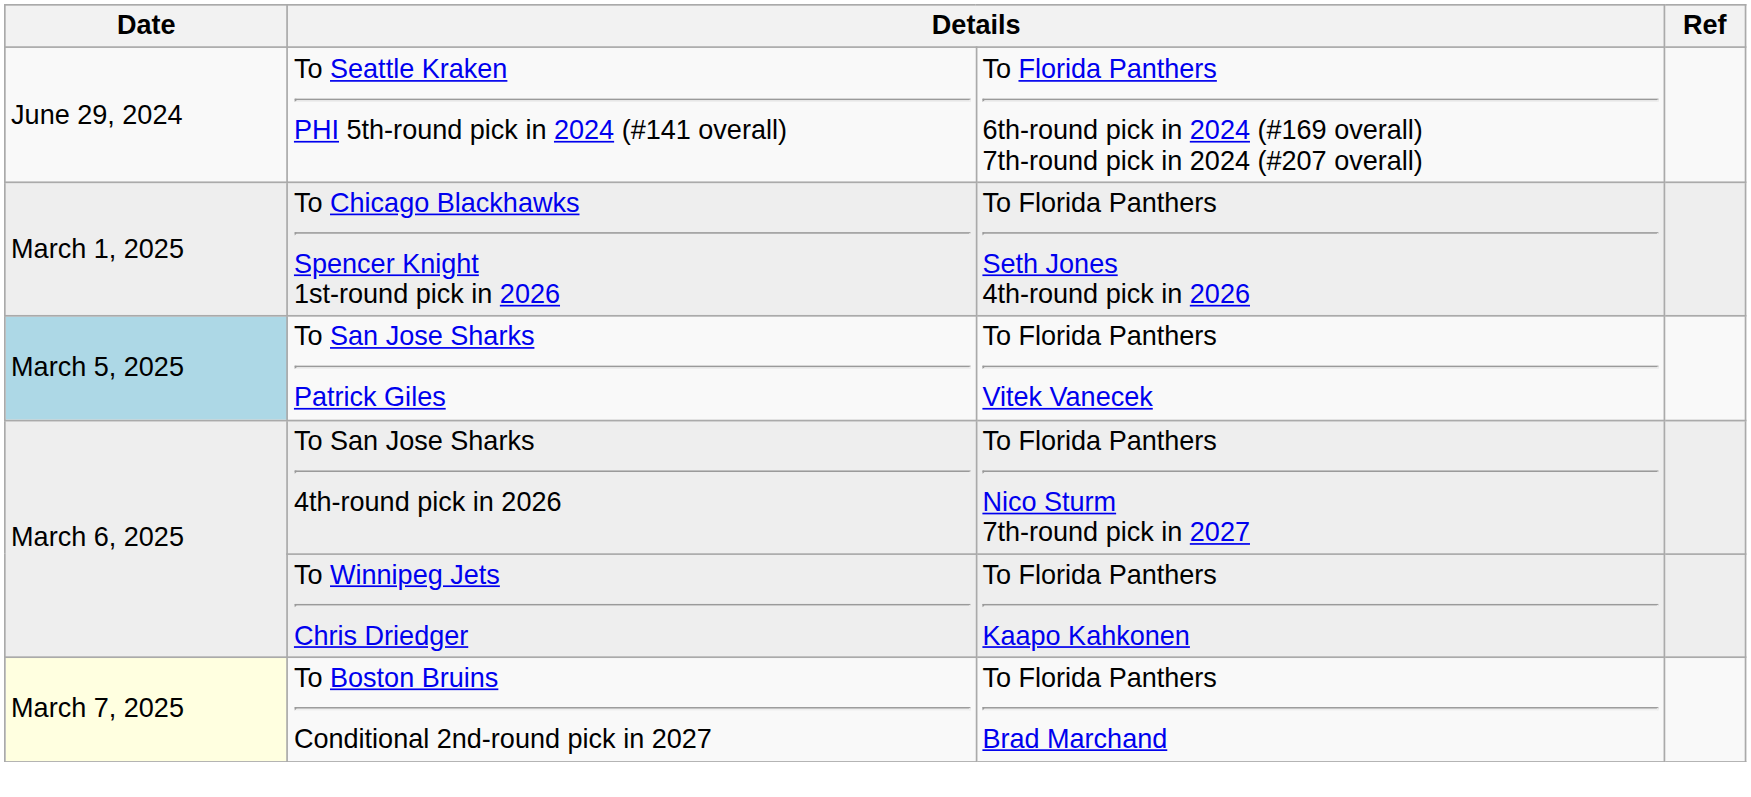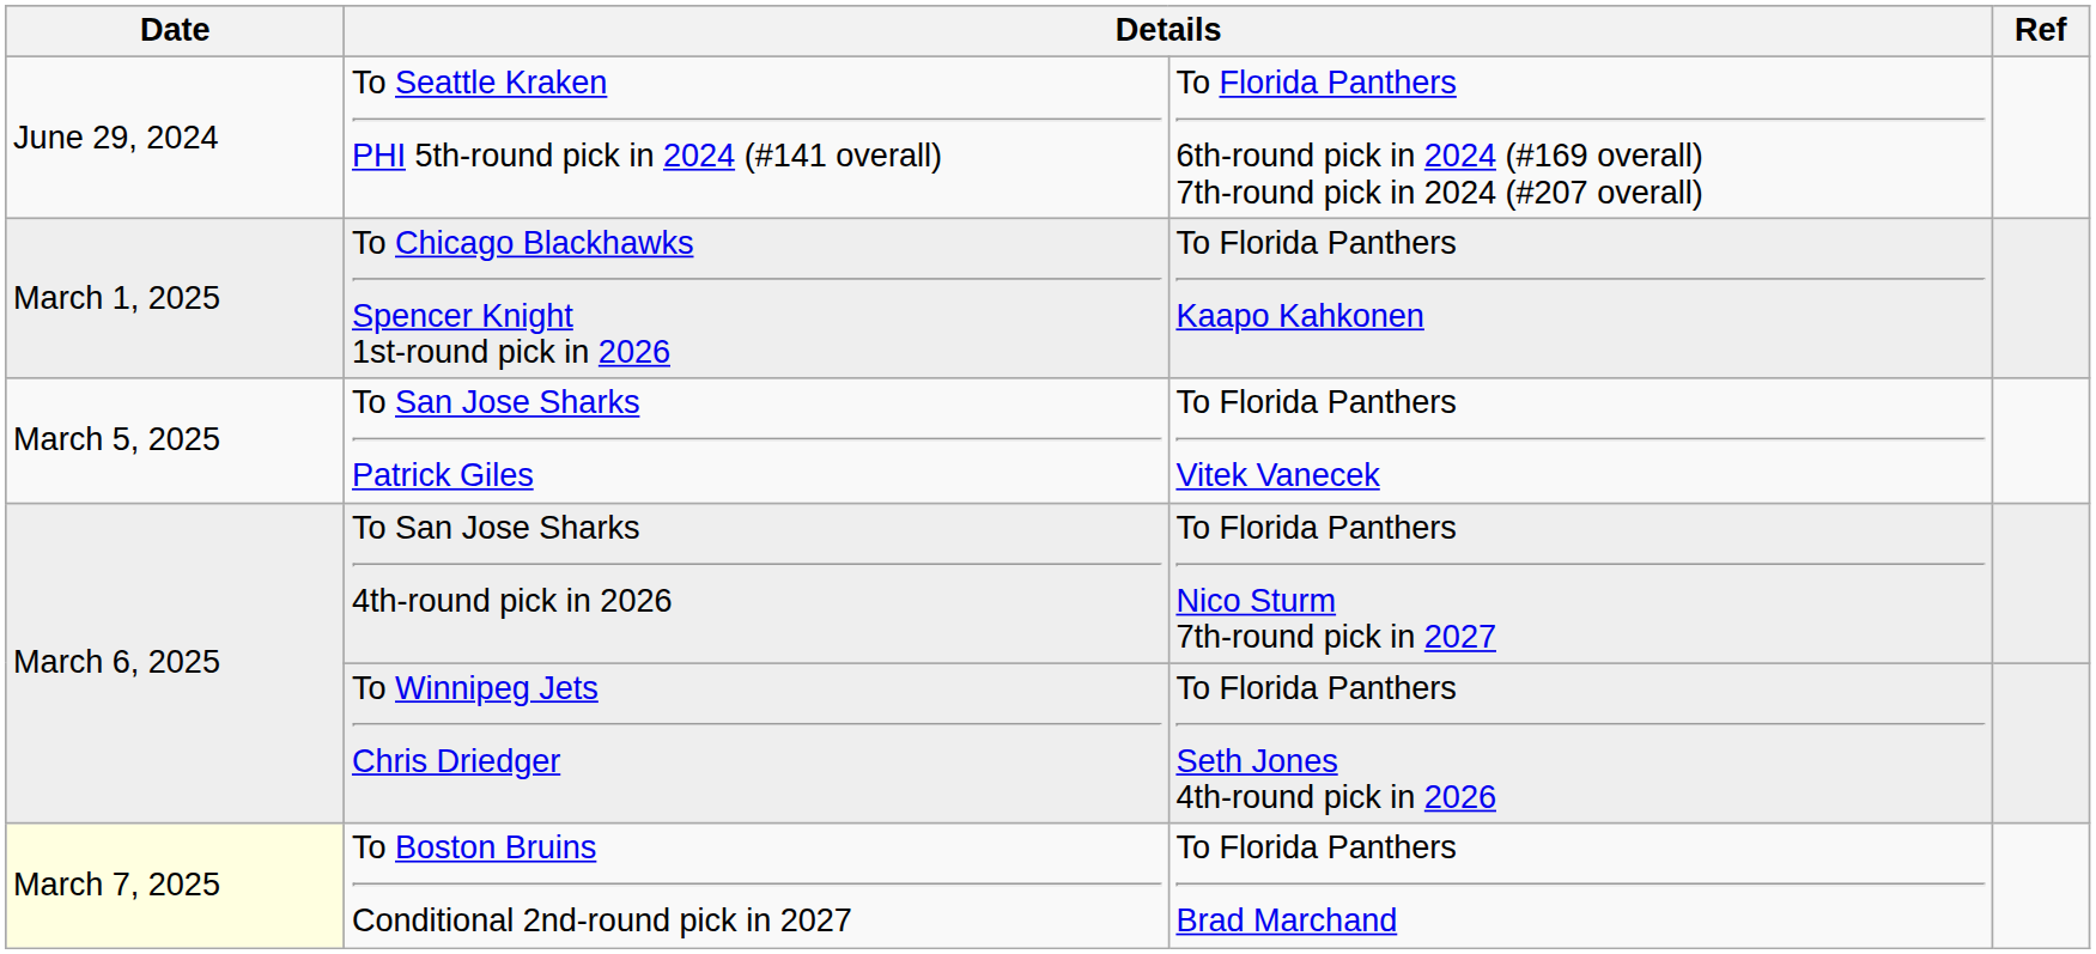To Chicago Blackhawks Spencer Knight 1st-round pick in 2026 | column 3: To Florida Panthers Seth Jones 4th-round pick in 2026 -> To Florida Panthers Kaapo Kahkonen
To San Jose Sharks Patrick Giles | Date: lightblue background -> no background
To Winnipeg Jets Chris Driedger | column 3: To Florida Panthers Kaapo Kahkonen -> To Florida Panthers Seth Jones 4th-round pick in 2026
